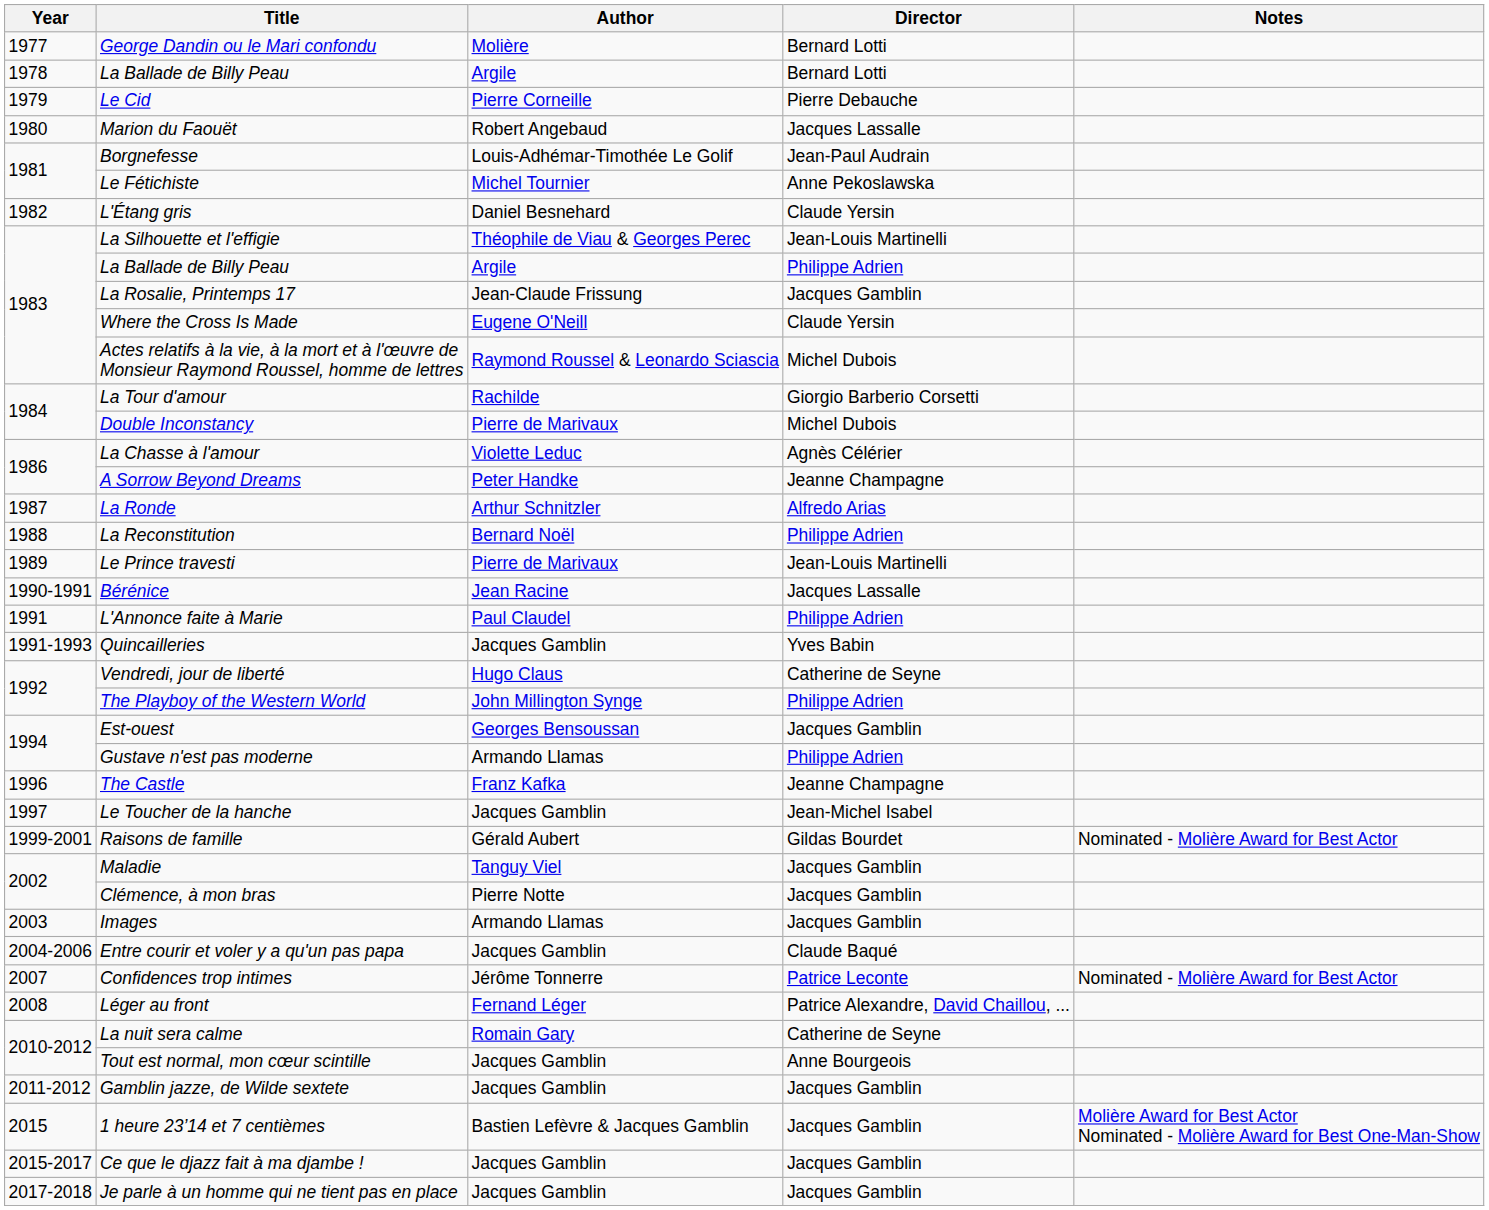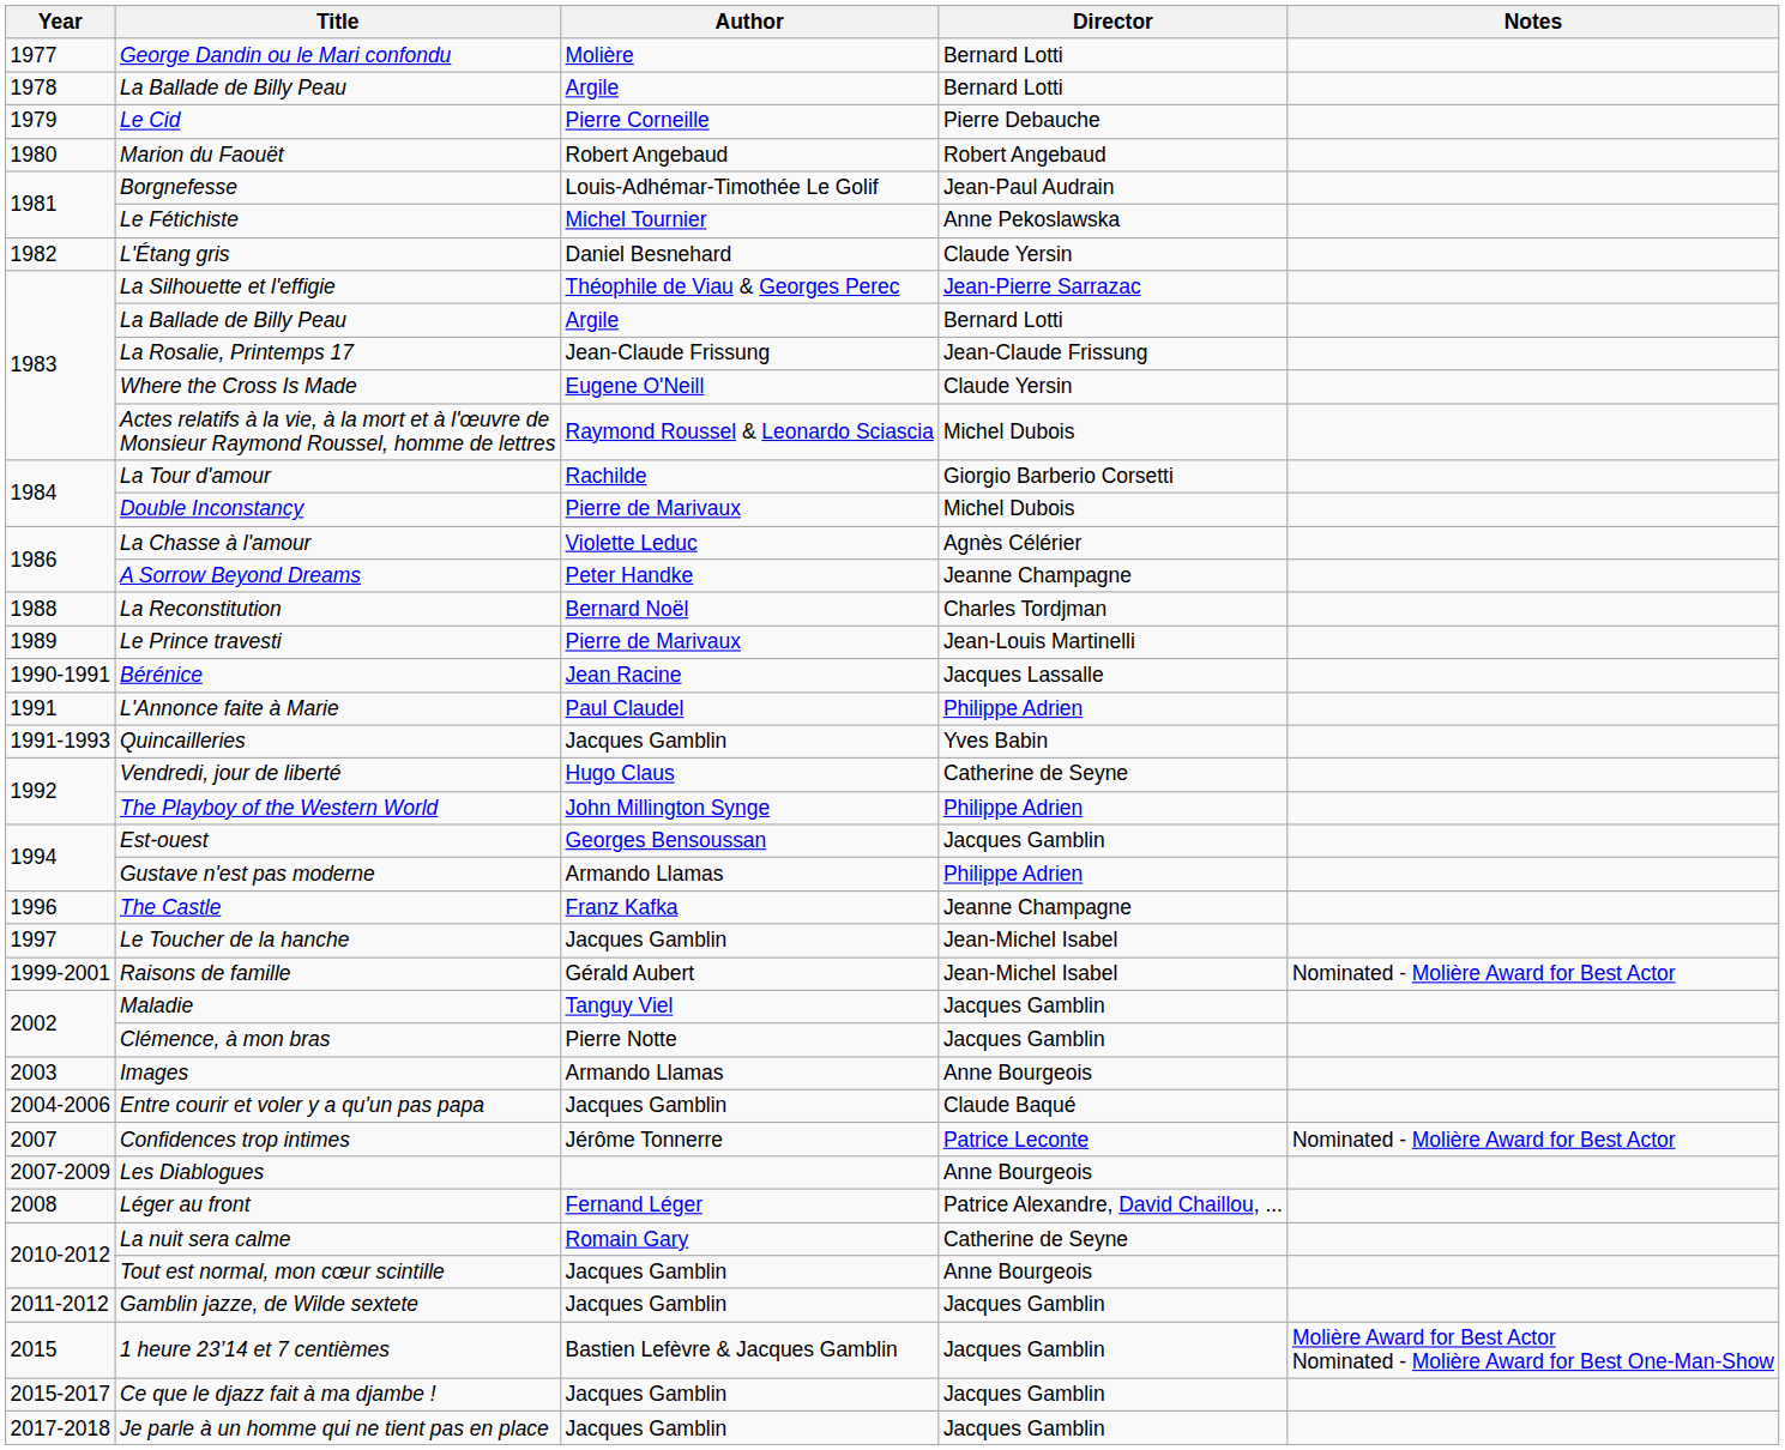Marion du Faouët | Director: Jacques Lassalle -> Robert Angebaud
La Silhouette et l'effigie | Director: Jean-Louis Martinelli -> Jean-Pierre Sarrazac
1983 / La Ballade de Billy Peau | Director: Philippe Adrien -> Bernard Lotti
La Rosalie, Printemps 17 | Director: Jacques Gamblin -> Jean-Claude Frissung
- row: 1987 | La Ronde | Arthur Schnitzler | Alfredo Arias
La Reconstitution | Director: Philippe Adrien -> Charles Tordjman
Raisons de famille | Director: Gildas Bourdet -> Jean-Michel Isabel
Images | Director: Jacques Gamblin -> Anne Bourgeois
+ row: 2007-2009 | Les Diablogues | Anne Bourgeois
